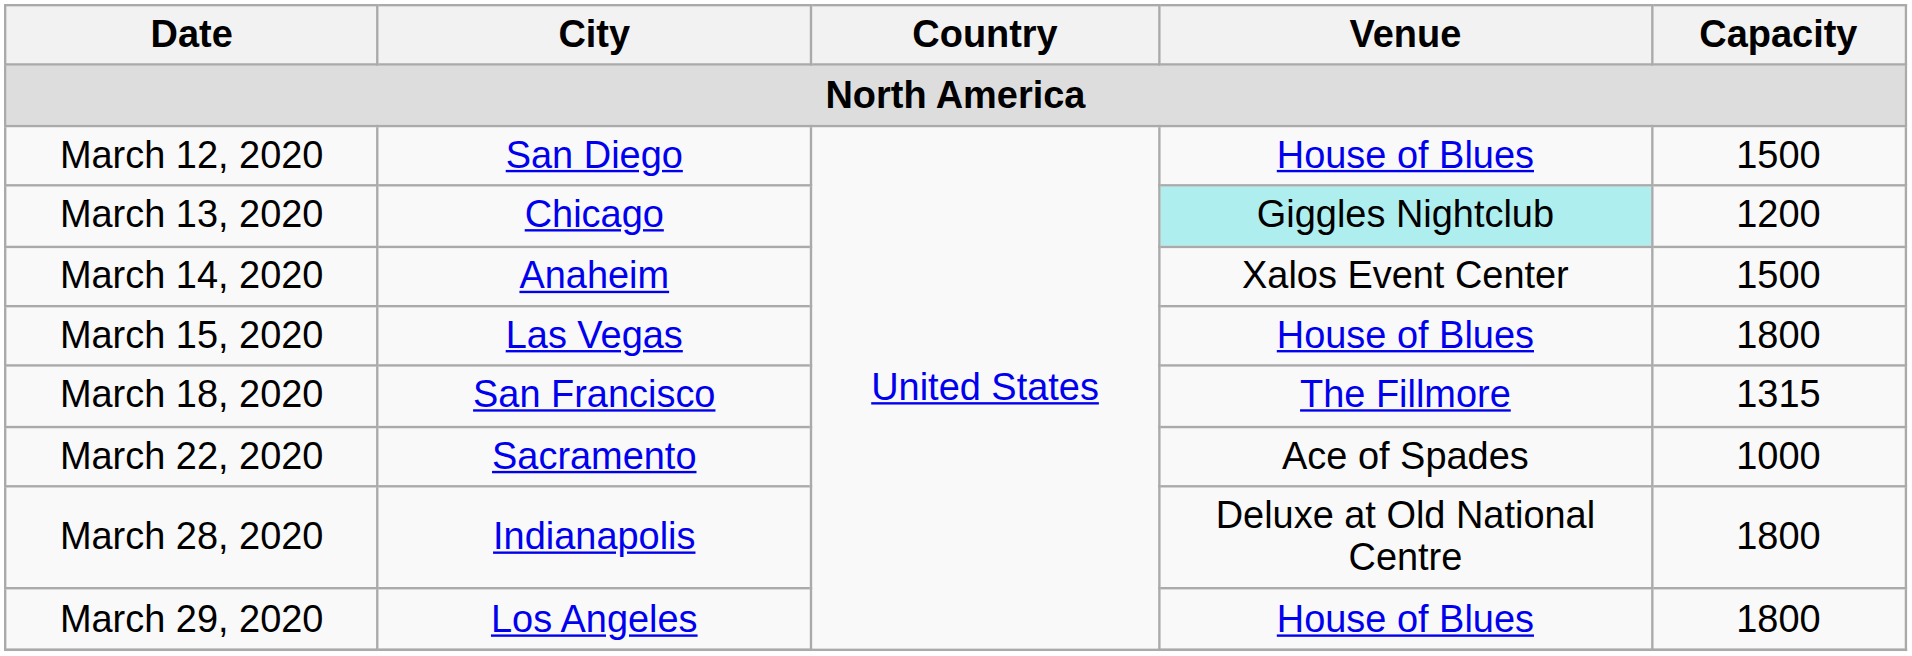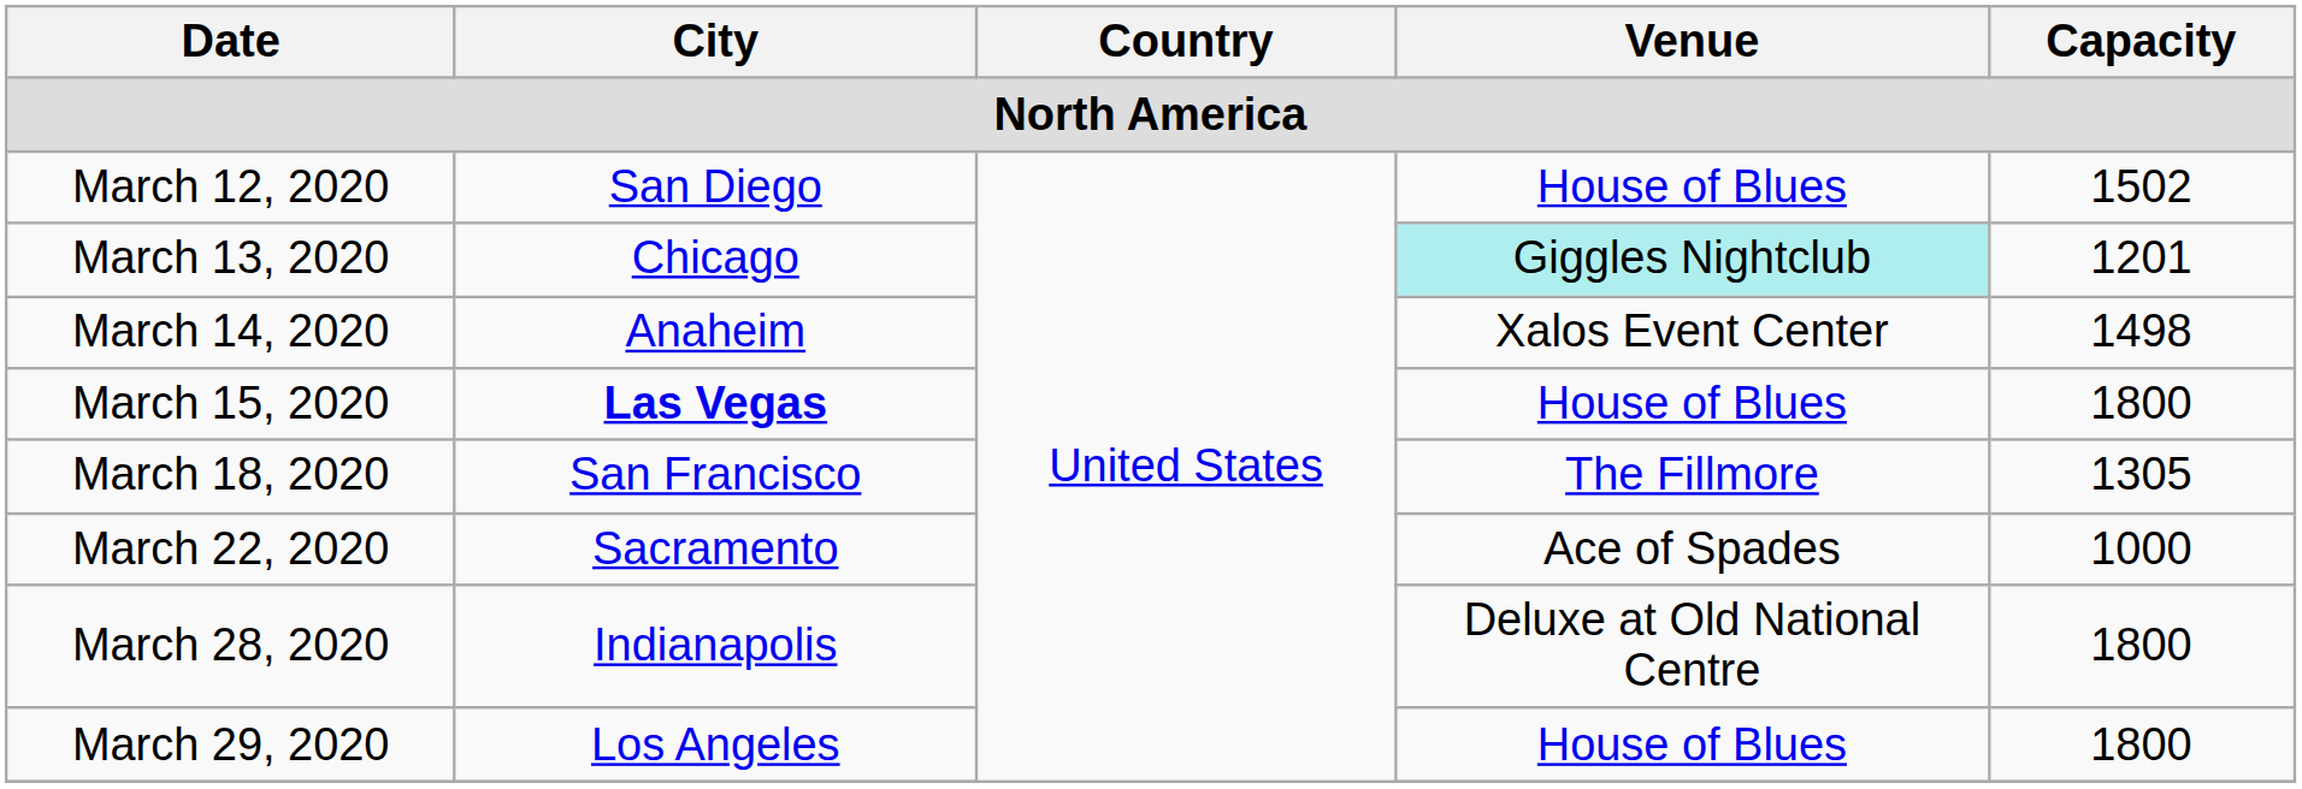March 12, 2020 | Capacity: 1500 -> 1502
March 13, 2020 | Capacity: 1200 -> 1201
March 14, 2020 | Capacity: 1500 -> 1498
March 15, 2020 | City: normal -> bold
March 18, 2020 | Capacity: 1315 -> 1305
